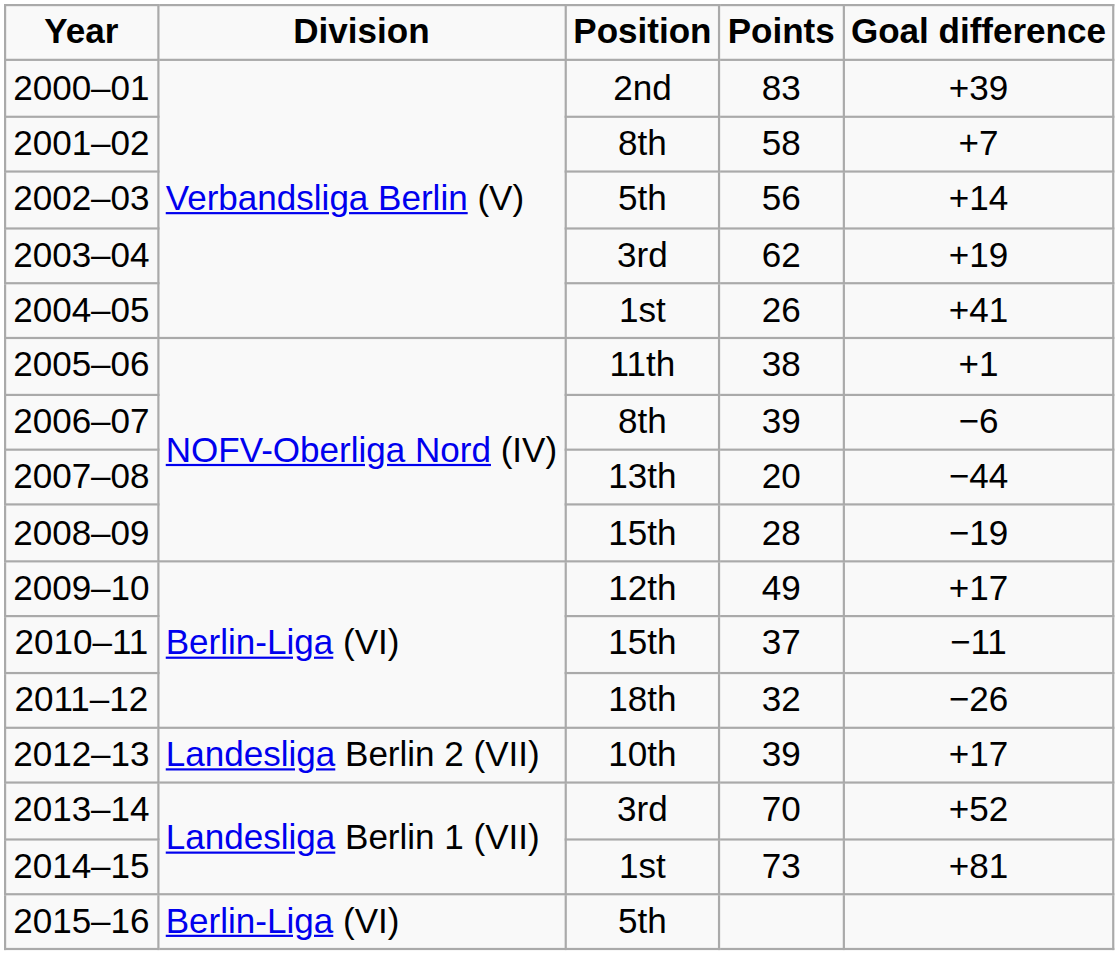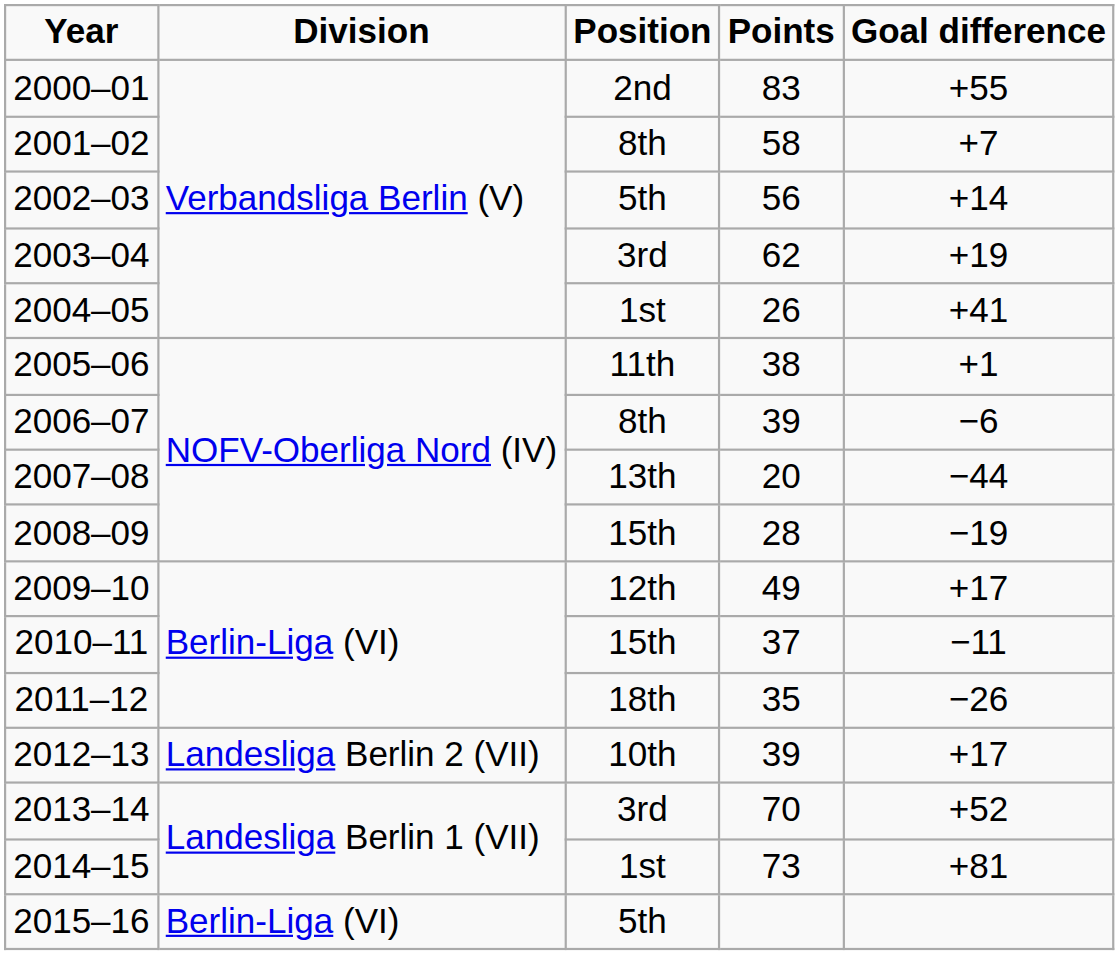2000–01 | Goal difference: +39 -> +55
2011–12 | Points: 32 -> 35
